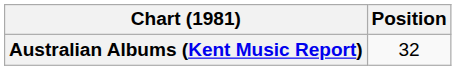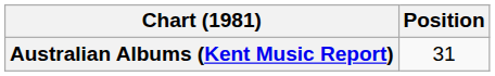Australian Albums (Kent Music Report) | Position: 32 -> 31
